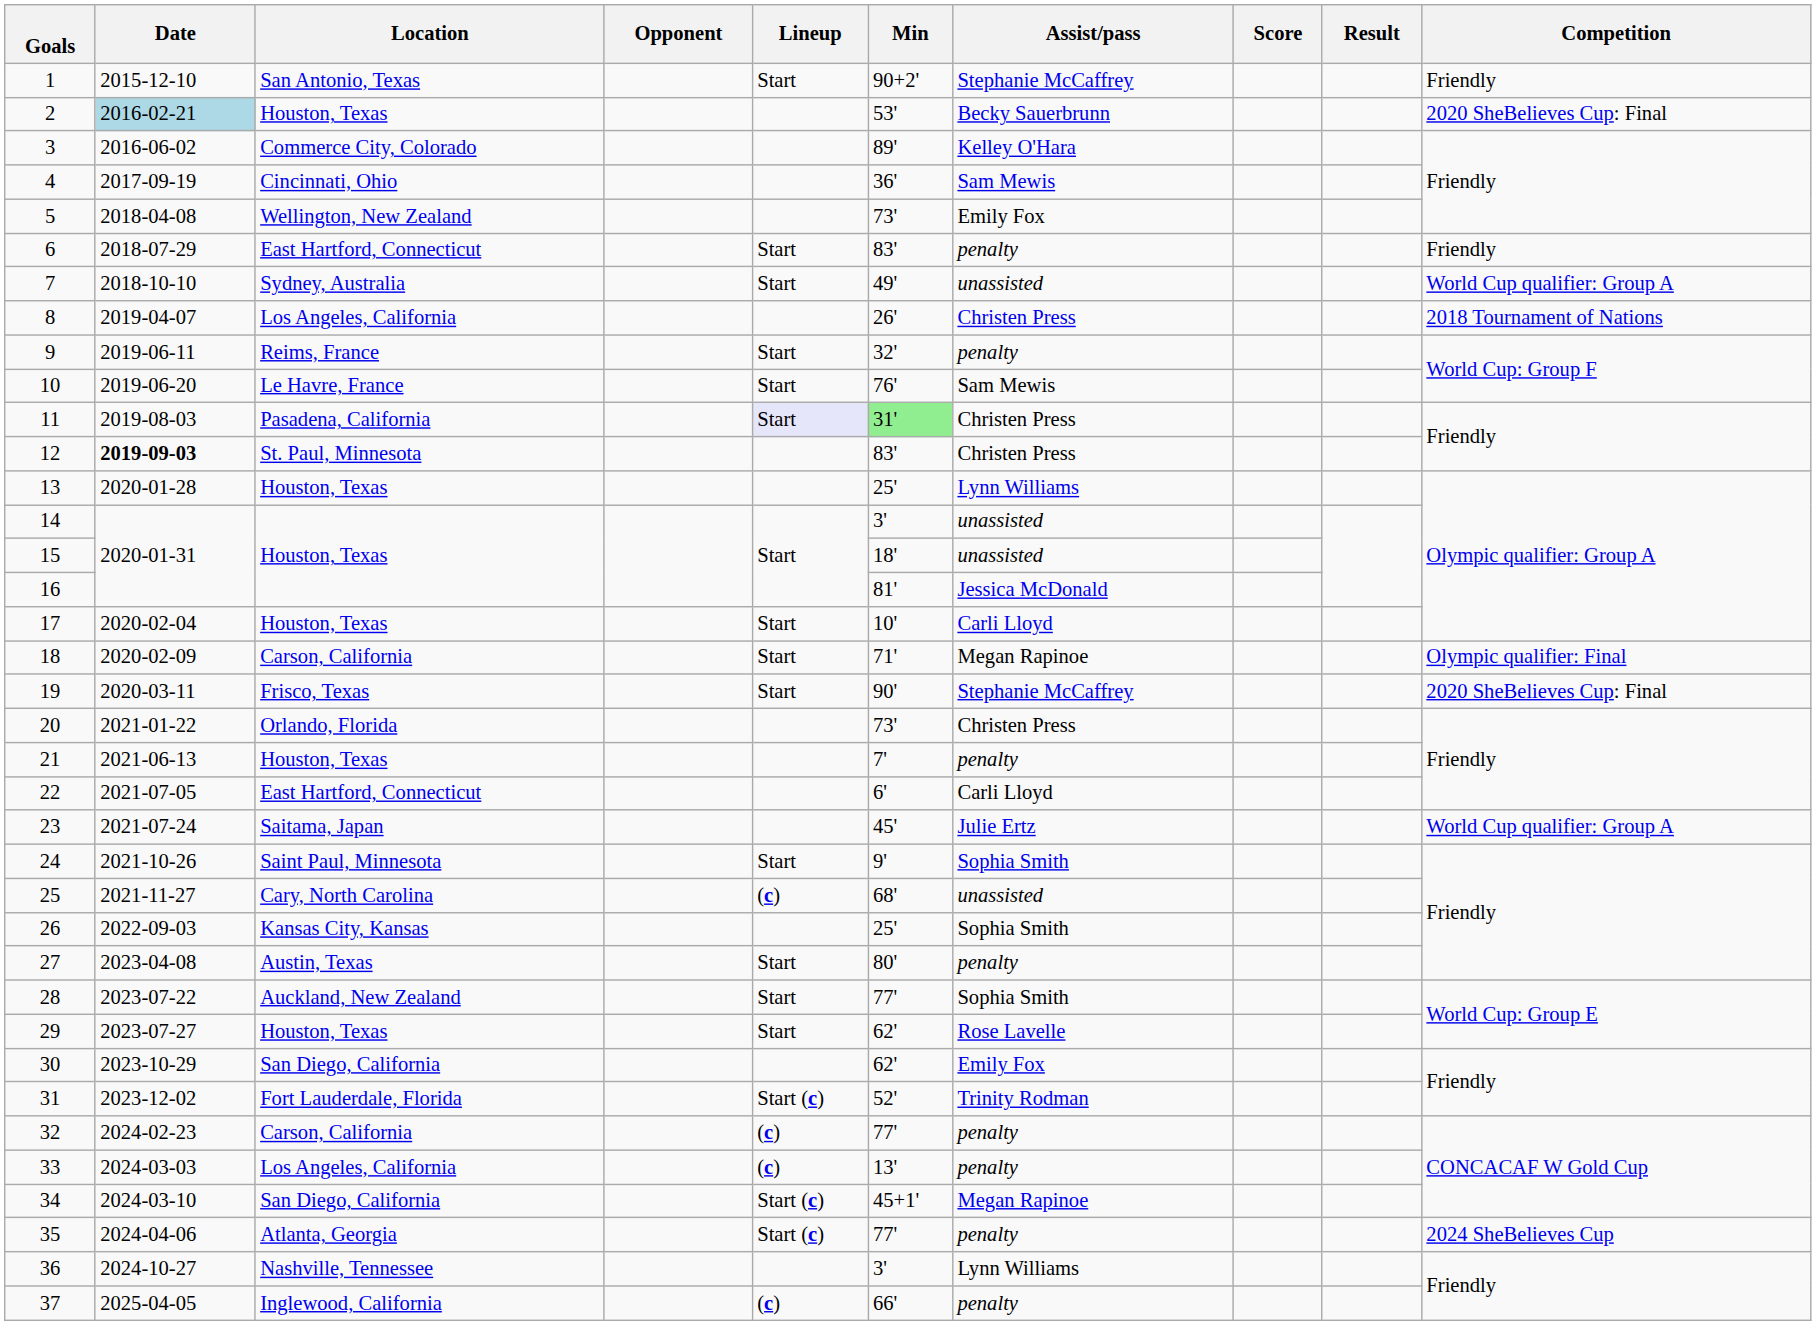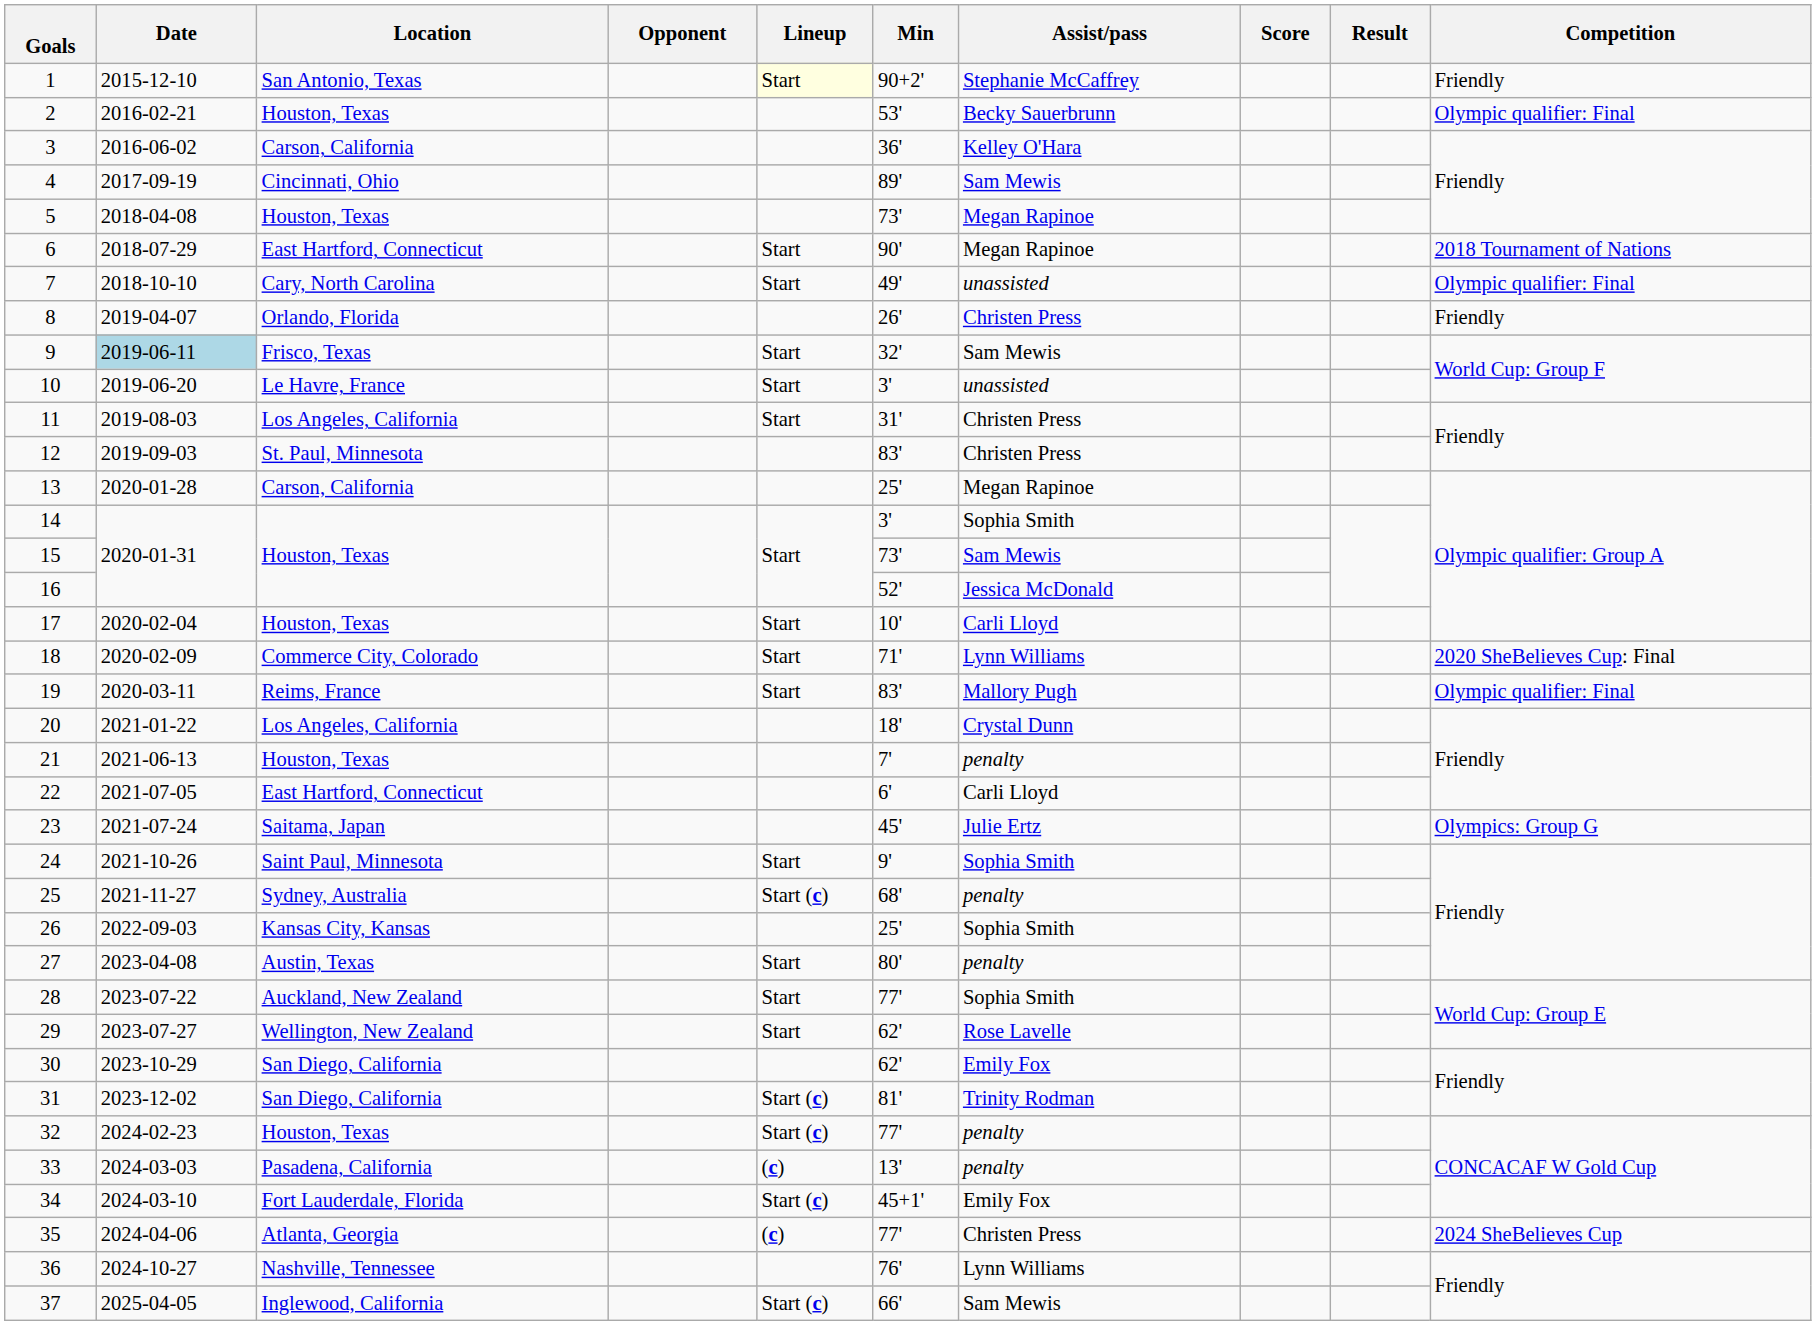1 | Lineup: no background -> lightyellow background
2 | Date: lightblue background -> no background
2 | Competition: 2020 SheBelieves Cup: Final -> Olympic qualifier: Final
3 | Location: Commerce City, Colorado -> Carson, California
3 | Min: 89' -> 36'
4 | Min: 36' -> 89'
5 | Location: Wellington, New Zealand -> Houston, Texas
5 | Assist/pass: Emily Fox -> Megan Rapinoe
6 | Min: 83' -> 90'
6 | Assist/pass: penalty -> Megan Rapinoe
6 | Competition: Friendly -> 2018 Tournament of Nations
7 | Location: Sydney, Australia -> Cary, North Carolina
7 | Competition: World Cup qualifier: Group A -> Olympic qualifier: Final
8 | Location: Los Angeles, California -> Orlando, Florida
8 | Competition: 2018 Tournament of Nations -> Friendly
9 | Date: no background -> lightblue background
9 | Location: Reims, France -> Frisco, Texas
9 | Assist/pass: penalty -> Sam Mewis
10 | Min: 76' -> 3'
10 | Assist/pass: Sam Mewis -> unassisted
11 | Location: Pasadena, California -> Los Angeles, California
11 | Lineup: lavender background -> no background
11 | Min: lightgreen background -> no background
12 | Date: bold -> normal
13 | Location: Houston, Texas -> Carson, California
13 | Assist/pass: Lynn Williams -> Megan Rapinoe
14 | Assist/pass: unassisted -> Sophia Smith
15 | Min: 18' -> 73'
15 | Assist/pass: unassisted -> Sam Mewis
16 | Min: 81' -> 52'
18 | Location: Carson, California -> Commerce City, Colorado
18 | Assist/pass: Megan Rapinoe -> Lynn Williams
18 | Competition: Olympic qualifier: Final -> 2020 SheBelieves Cup: Final
19 | Location: Frisco, Texas -> Reims, France
19 | Min: 90' -> 83'
19 | Assist/pass: Stephanie McCaffrey -> Mallory Pugh
19 | Competition: 2020 SheBelieves Cup: Final -> Olympic qualifier: Final
20 | Location: Orlando, Florida -> Los Angeles, California
20 | Min: 73' -> 18'
20 | Assist/pass: Christen Press -> Crystal Dunn
23 | Competition: World Cup qualifier: Group A -> Olympics: Group G
25 | Location: Cary, North Carolina -> Sydney, Australia
25 | Lineup: (c) -> Start (c)
25 | Assist/pass: unassisted -> penalty
29 | Location: Houston, Texas -> Wellington, New Zealand
31 | Location: Fort Lauderdale, Florida -> San Diego, California
31 | Min: 52' -> 81'
32 | Location: Carson, California -> Houston, Texas
32 | Lineup: (c) -> Start (c)
33 | Location: Los Angeles, California -> Pasadena, California
34 | Location: San Diego, California -> Fort Lauderdale, Florida
34 | Assist/pass: Megan Rapinoe -> Emily Fox
35 | Lineup: Start (c) -> (c)
35 | Assist/pass: penalty -> Christen Press
36 | Min: 3' -> 76'
37 | Lineup: (c) -> Start (c)
37 | Assist/pass: penalty -> Sam Mewis
